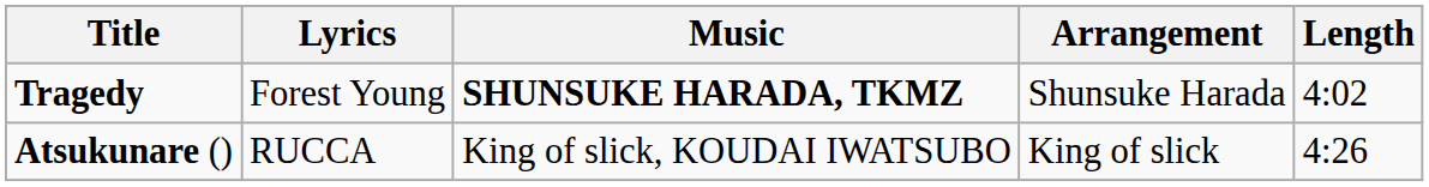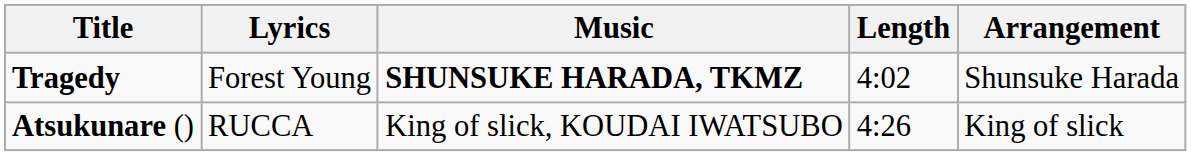columns swapped: Arrangement <-> Length
